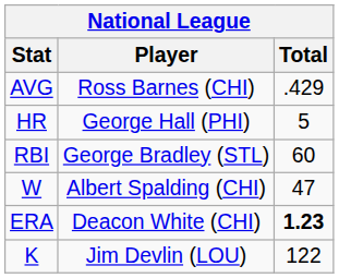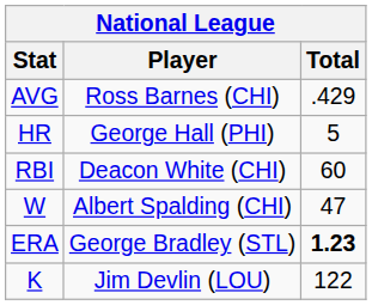RBI | Player: George Bradley (STL) -> Deacon White (CHI)
ERA | Player: Deacon White (CHI) -> George Bradley (STL)
